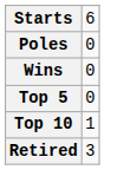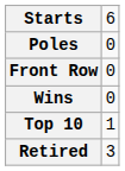+ row: Front Row | 0
- row: Top 5 | 0
